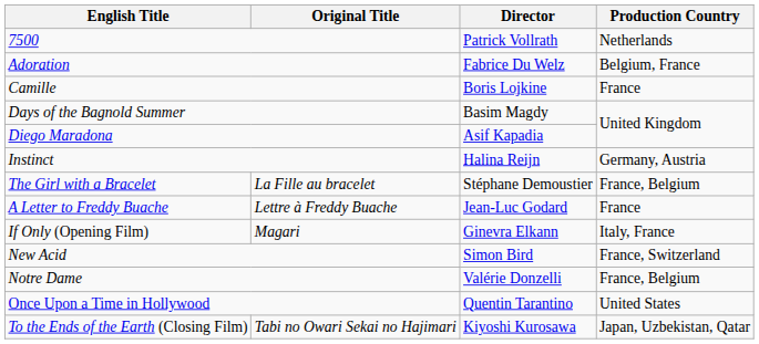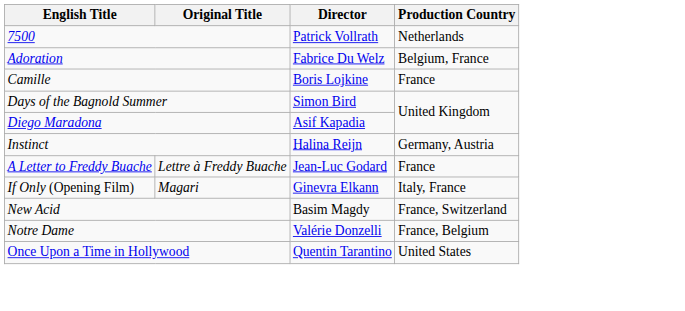Days of the Bagnold Summer | Director: Basim Magdy -> Simon Bird
- row: The Girl with a Bracelet | La Fille au bracelet | Stéphane Demoustier | France, Belgium
New Acid | Director: Simon Bird -> Basim Magdy
- row: To the Ends of the Earth (Closing Film) | Tabi no Owari Sekai no Hajimari | Kiyoshi Kurosawa | Japan, Uzbekistan, Qatar
